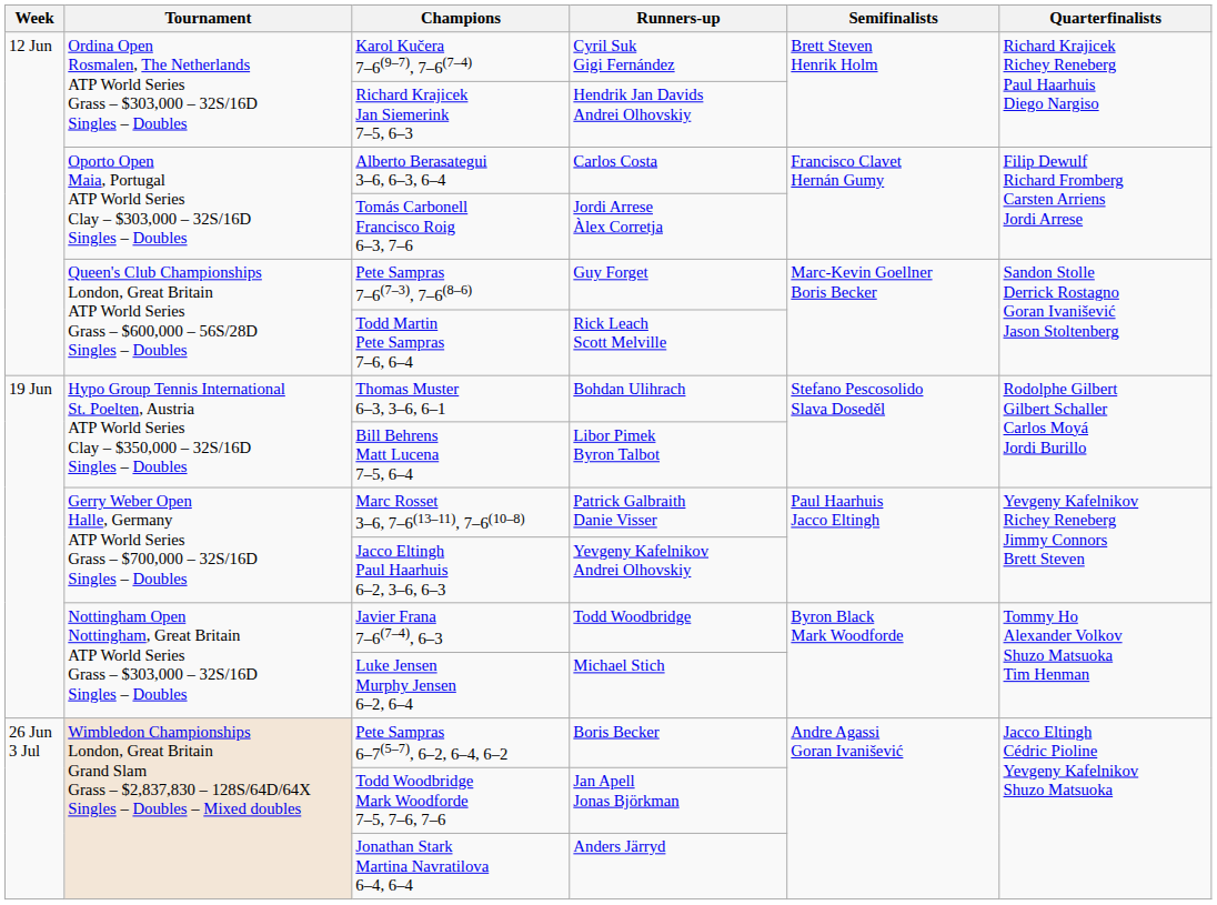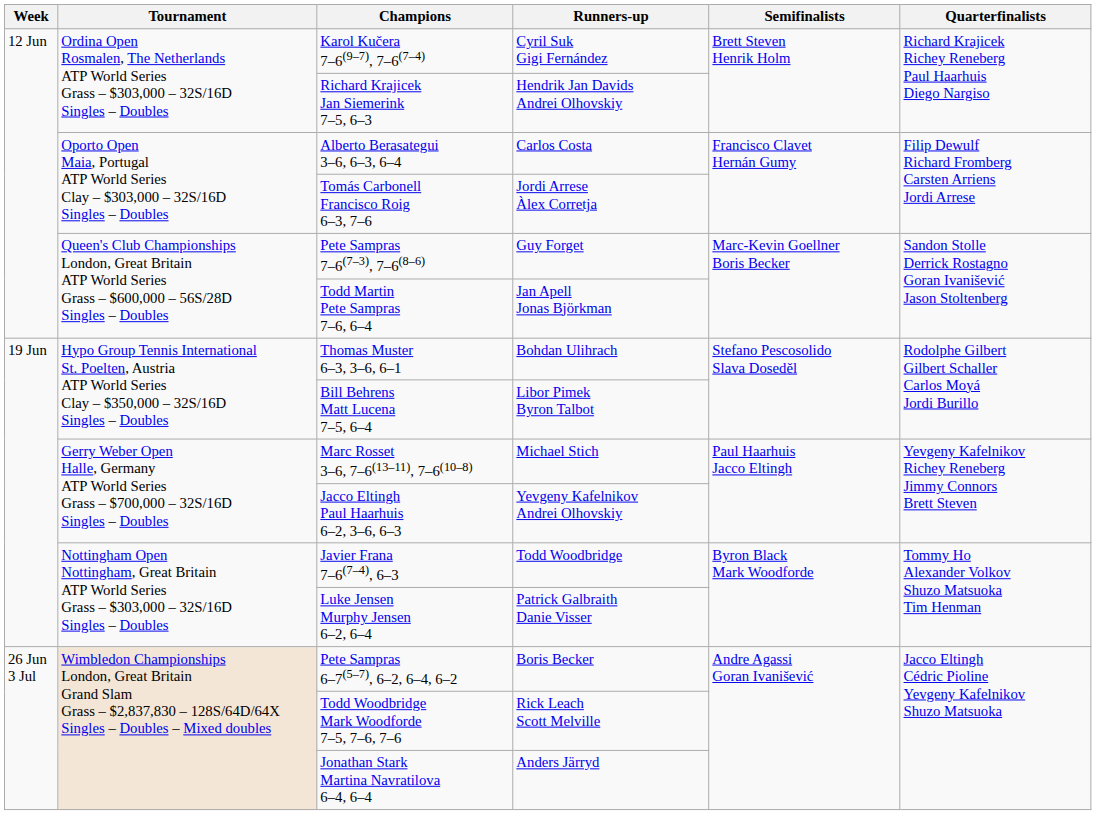Todd Martin Pete Sampras 7–6, 6–4 | Runners-up: Rick Leach Scott Melville -> Jan Apell Jonas Björkman
Marc Rosset 3–6, 7–6(13–11), 7–6(10–8) | Runners-up: Patrick Galbraith Danie Visser -> Michael Stich
Luke Jensen Murphy Jensen 6–2, 6–4 | Runners-up: Michael Stich -> Patrick Galbraith Danie Visser
Todd Woodbridge Mark Woodforde 7–5, 7–6, 7–6 | Runners-up: Jan Apell Jonas Björkman -> Rick Leach Scott Melville
